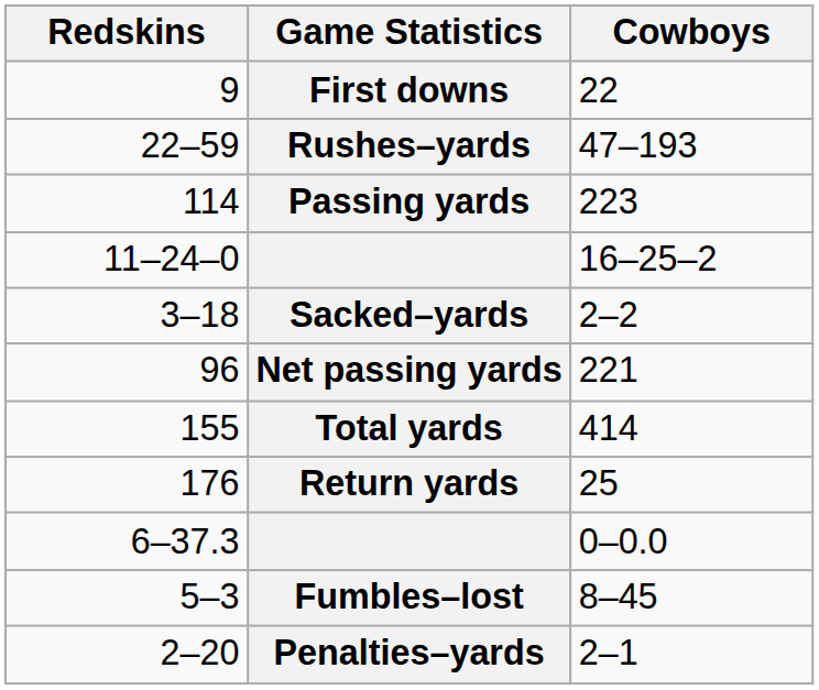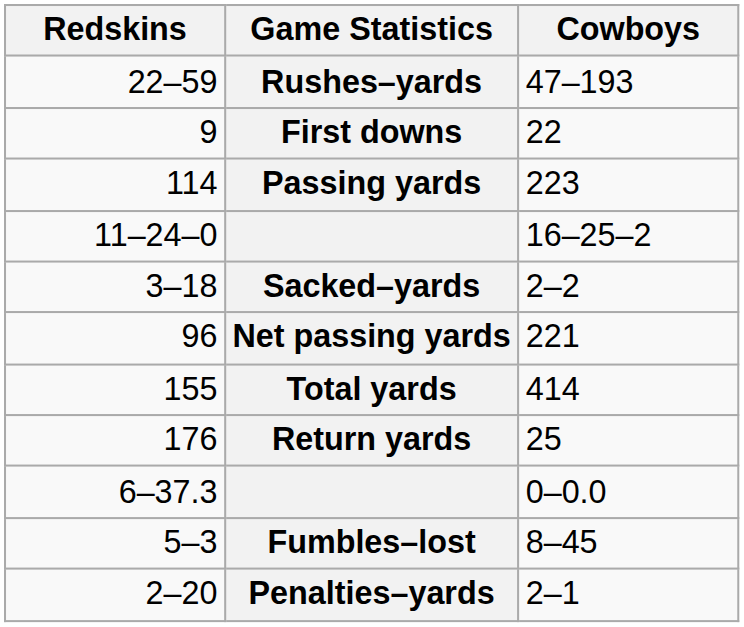rows swapped: First downs <-> Rushes–yards
